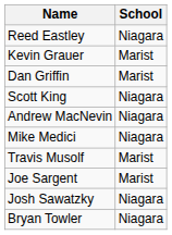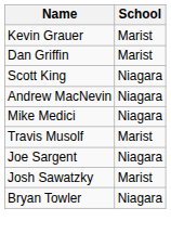- row: Reed Eastley | Niagara
Joe Sargent | School: Marist -> Niagara
Josh Sawatzky | School: Niagara -> Marist
